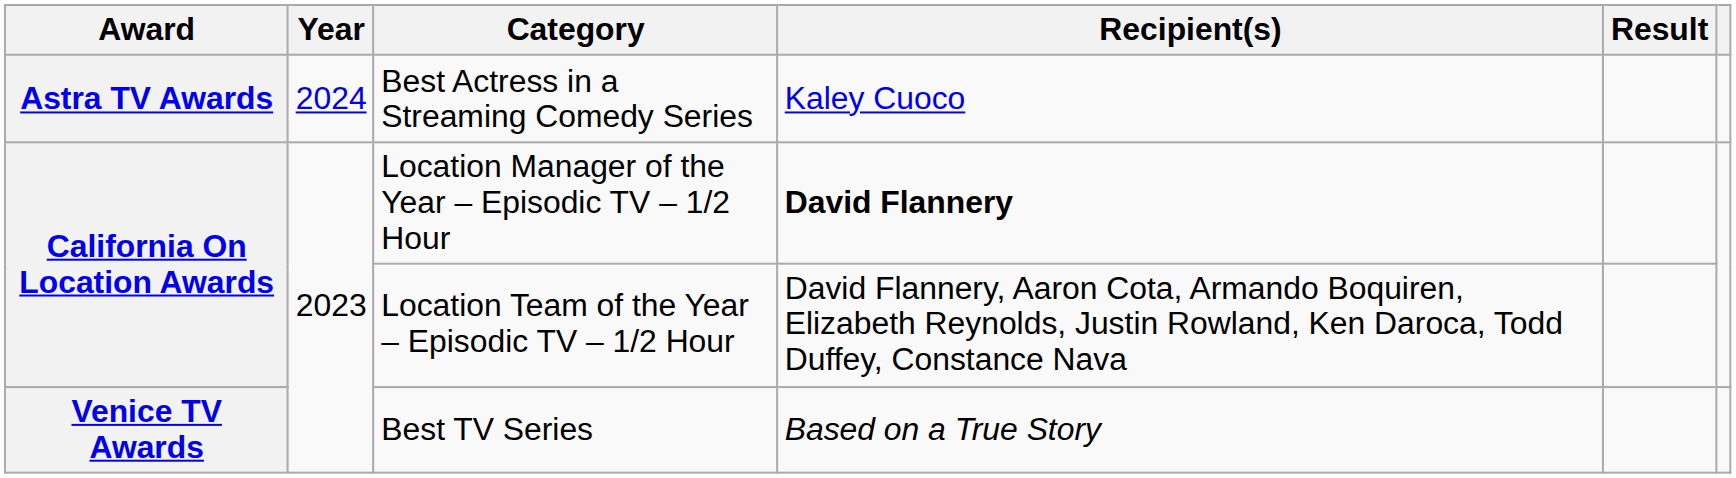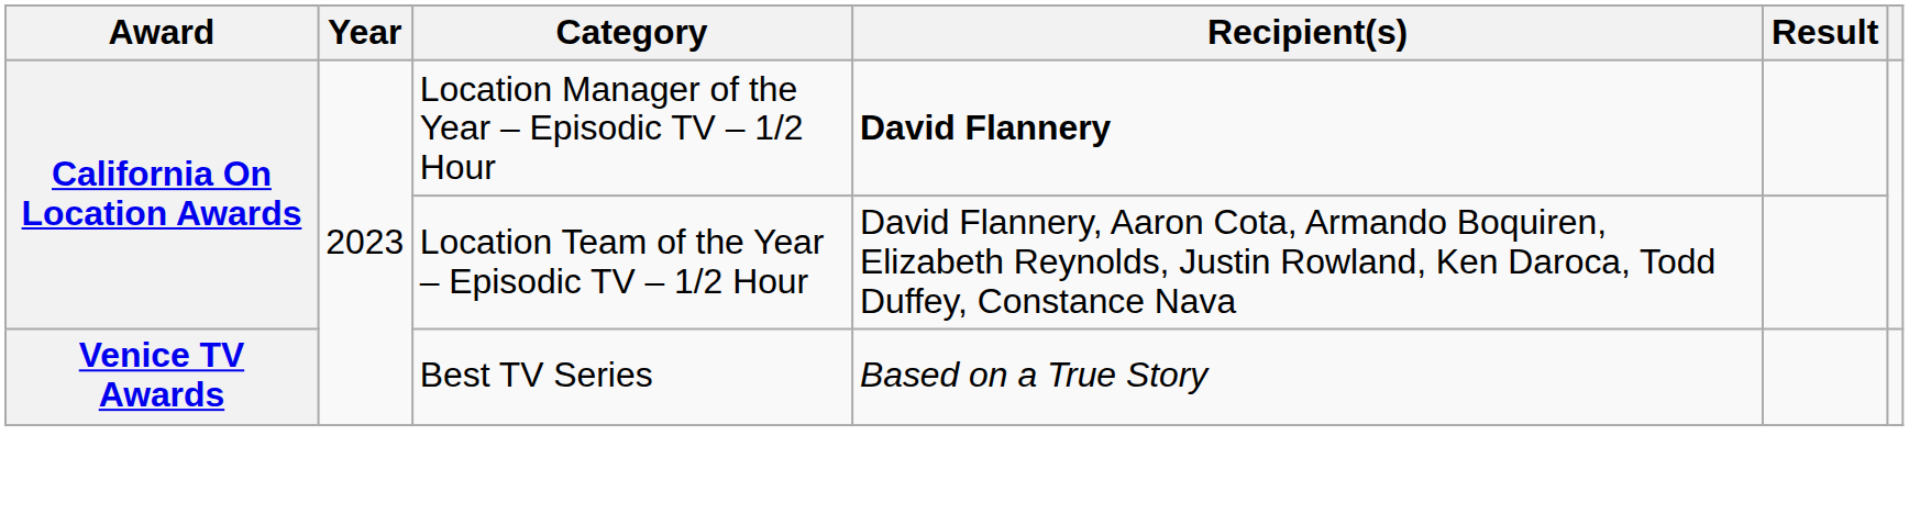- row: Astra TV Awards | 2024 | Best Actress in a Streaming Comedy Series | Kaley Cuoco
